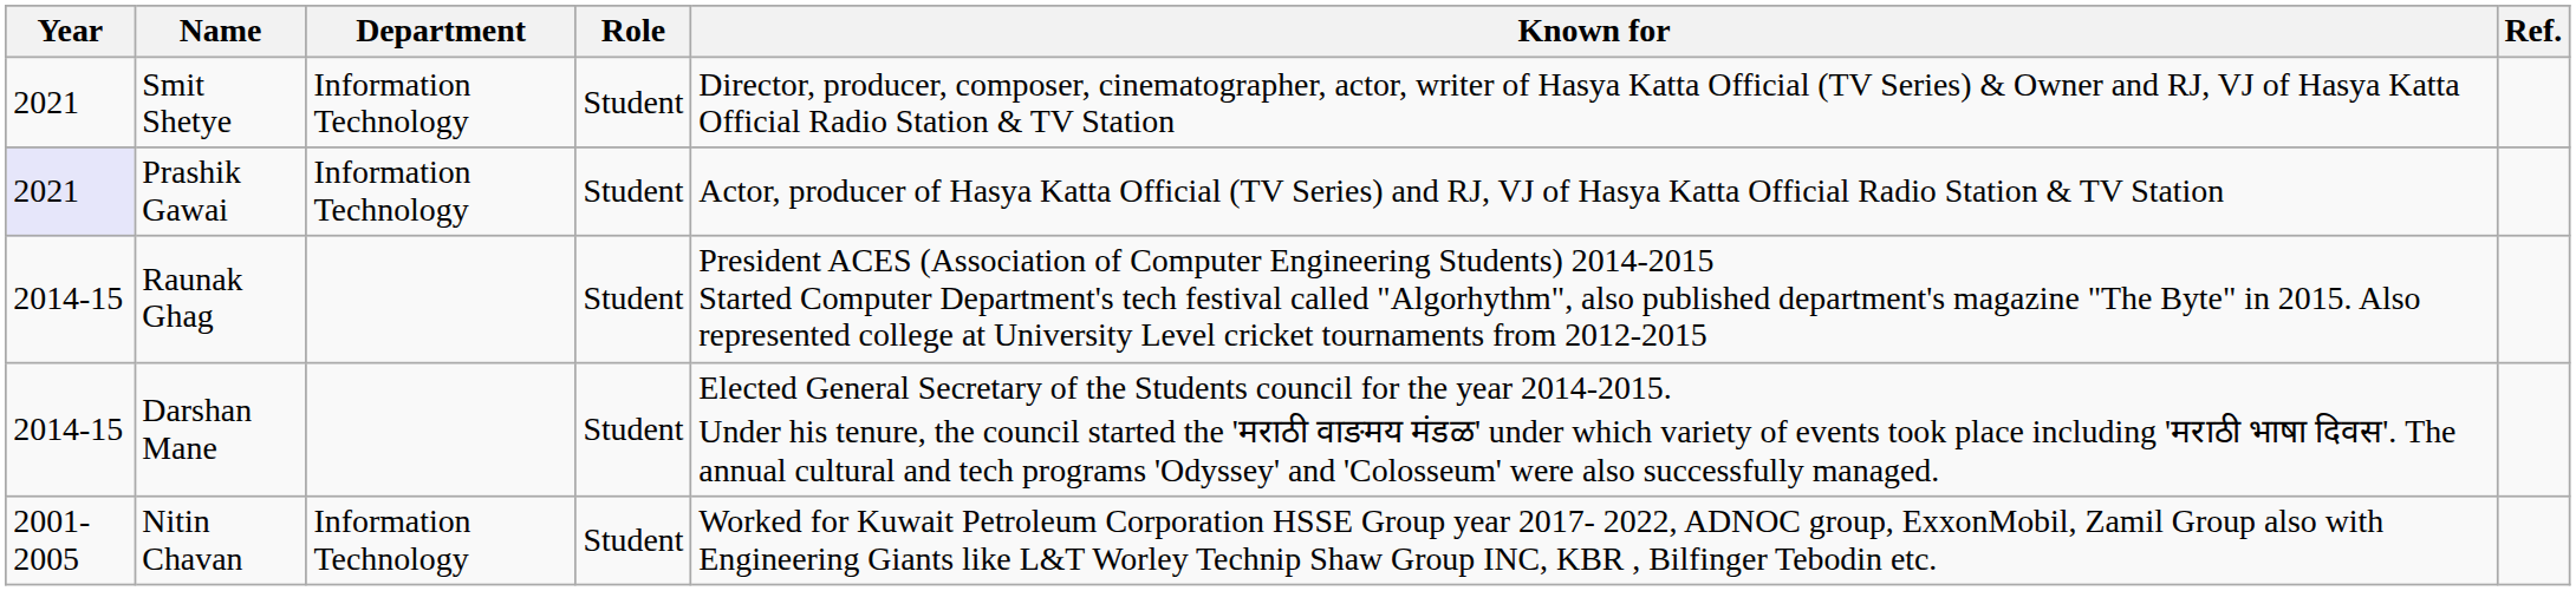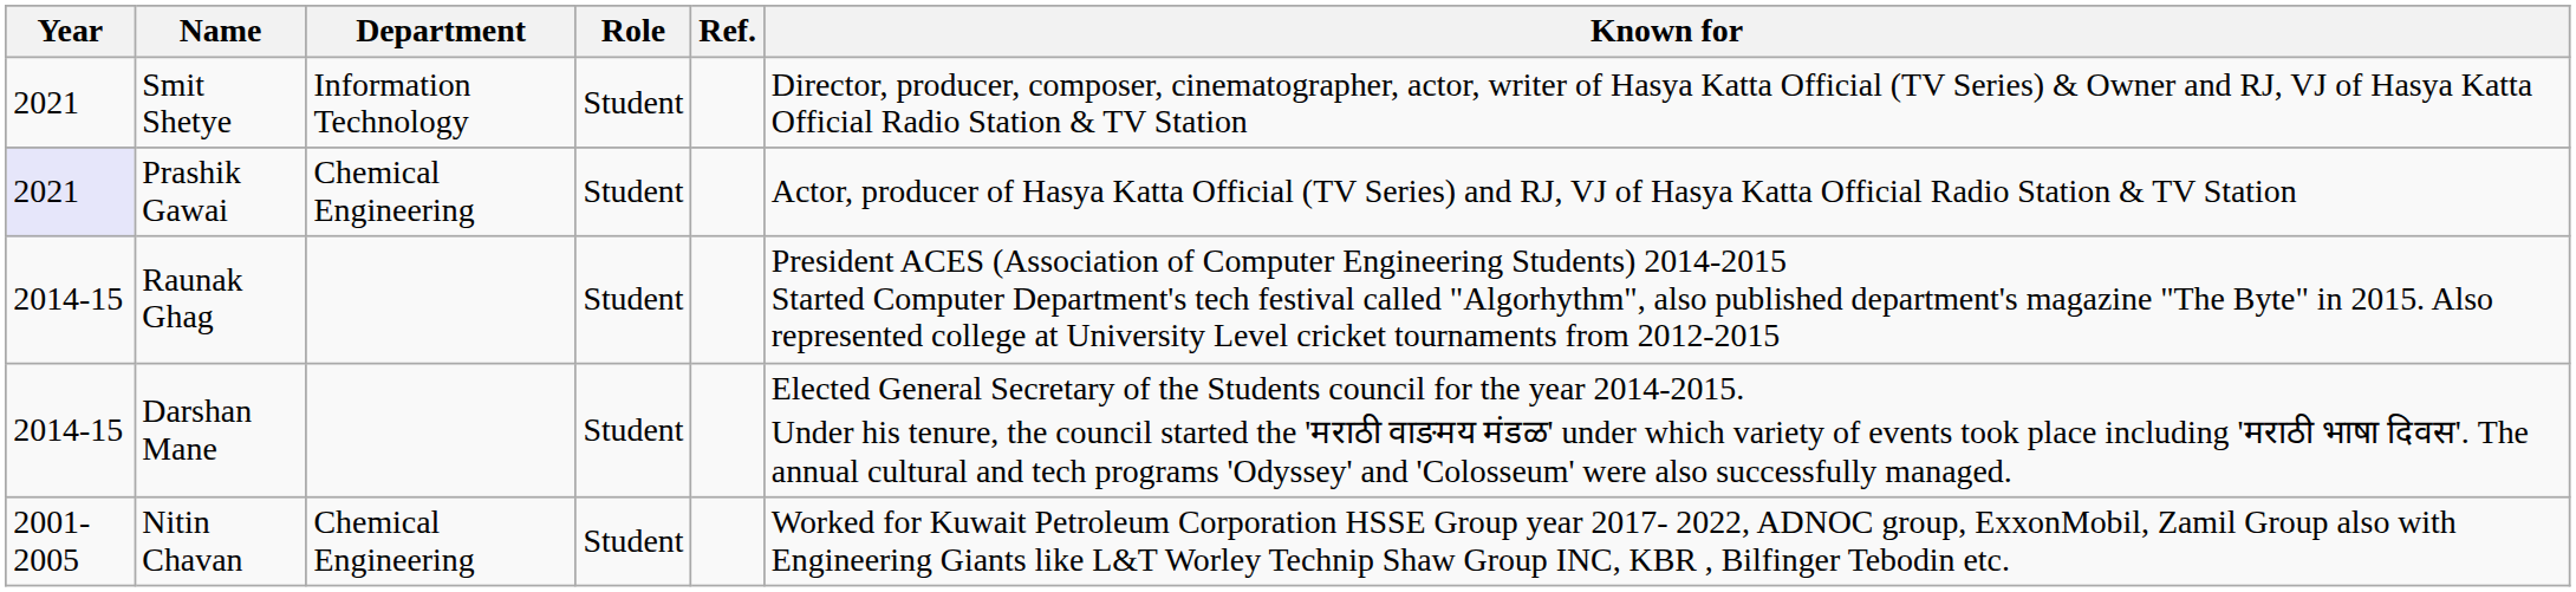columns swapped: Known for <-> Ref.
Prashik Gawai | Department: Information Technology -> Chemical Engineering
Nitin Chavan | Department: Information Technology -> Chemical Engineering
